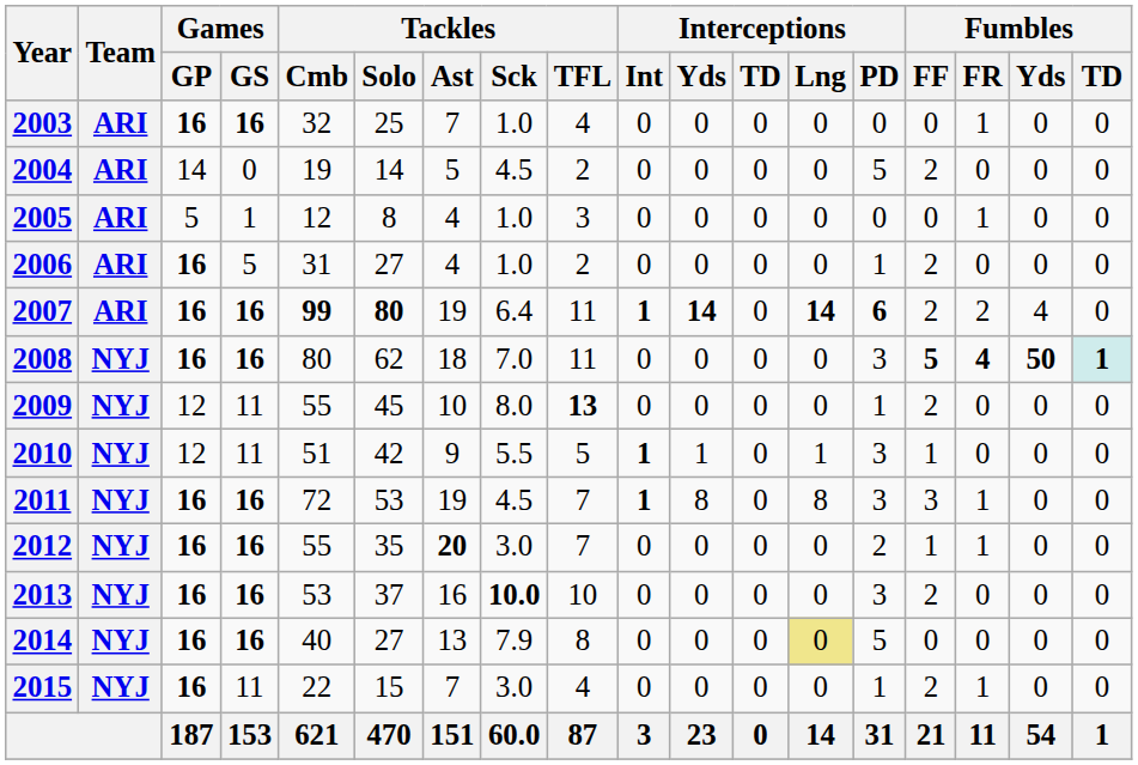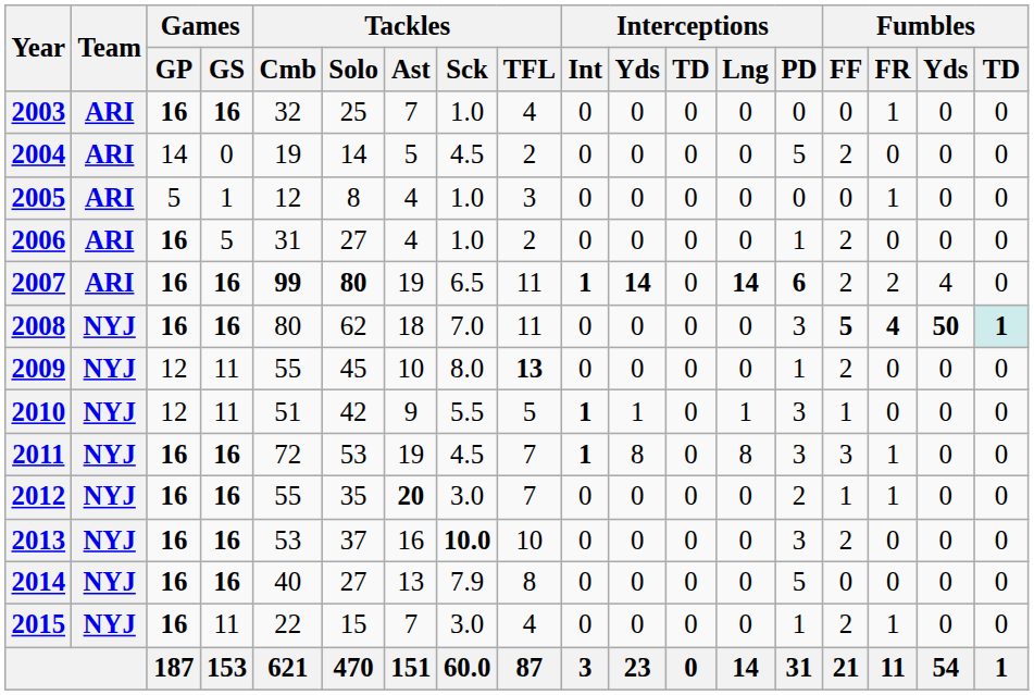2007 | Tackles / Sck: 6.4 -> 6.5
2014 | Interceptions / Lng: khaki background -> no background
